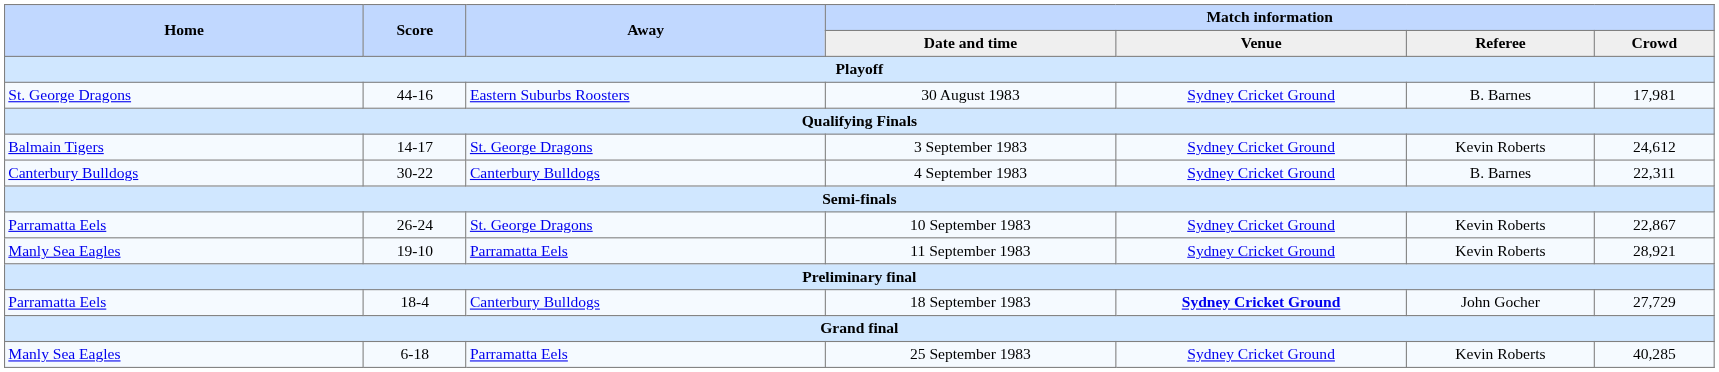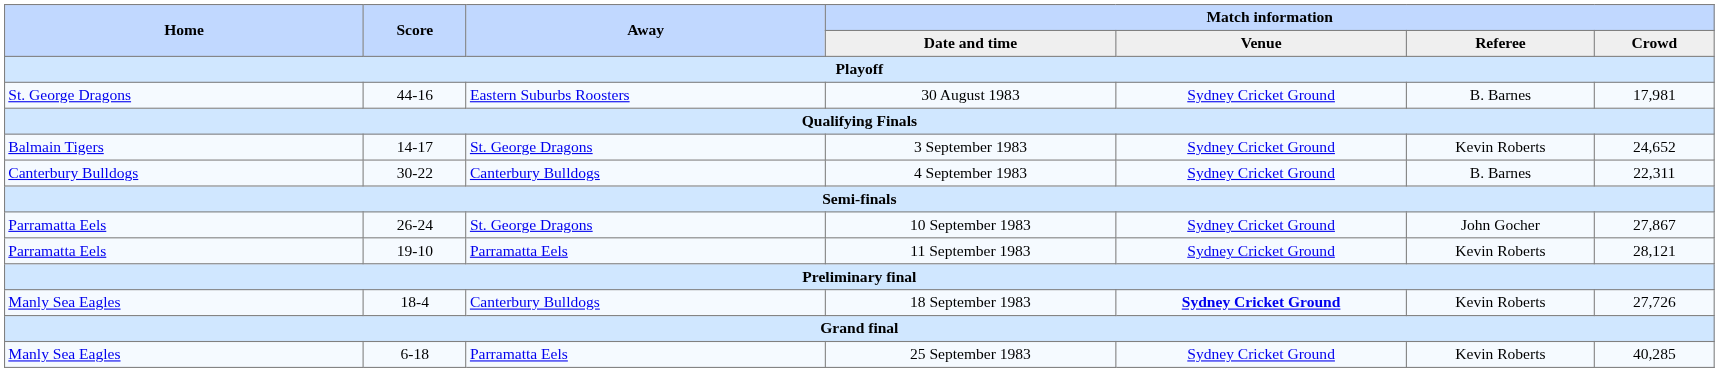3 September 1983 | Match information / Crowd: 24,612 -> 24,652
10 September 1983 | Match information / Referee: Kevin Roberts -> John Gocher
10 September 1983 | Match information / Crowd: 22,867 -> 27,867
11 September 1983 | Home: Manly Sea Eagles -> Parramatta Eels
11 September 1983 | Match information / Crowd: 28,921 -> 28,121
18 September 1983 | Home: Parramatta Eels -> Manly Sea Eagles
18 September 1983 | Match information / Referee: John Gocher -> Kevin Roberts
18 September 1983 | Match information / Crowd: 27,729 -> 27,726
